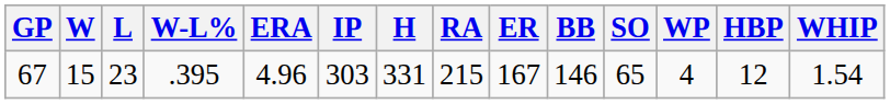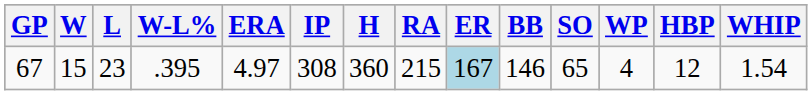67 | ERA: 4.96 -> 4.97
67 | IP: 303 -> 308
67 | H: 331 -> 360
67 | ER: no background -> lightblue background
